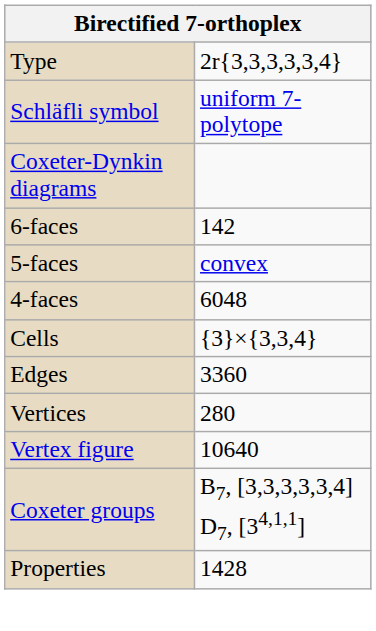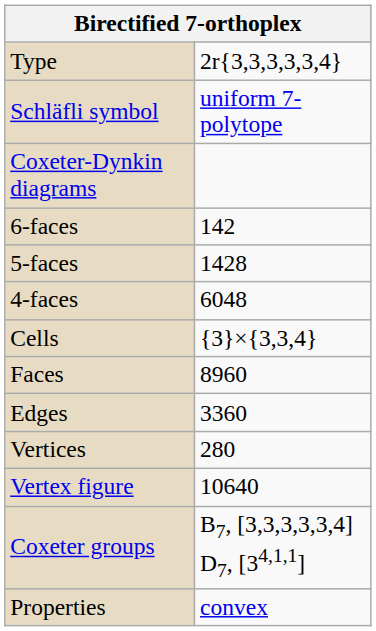5-faces | column 2: convex -> 1428
+ row: Faces | 8960
Properties | column 2: 1428 -> convex
